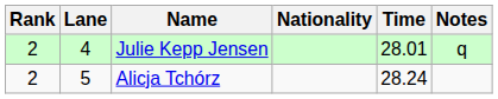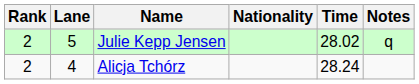Julie Kepp Jensen | Lane: 4 -> 5
Julie Kepp Jensen | Time: 28.01 -> 28.02
Alicja Tchórz | Lane: 5 -> 4
